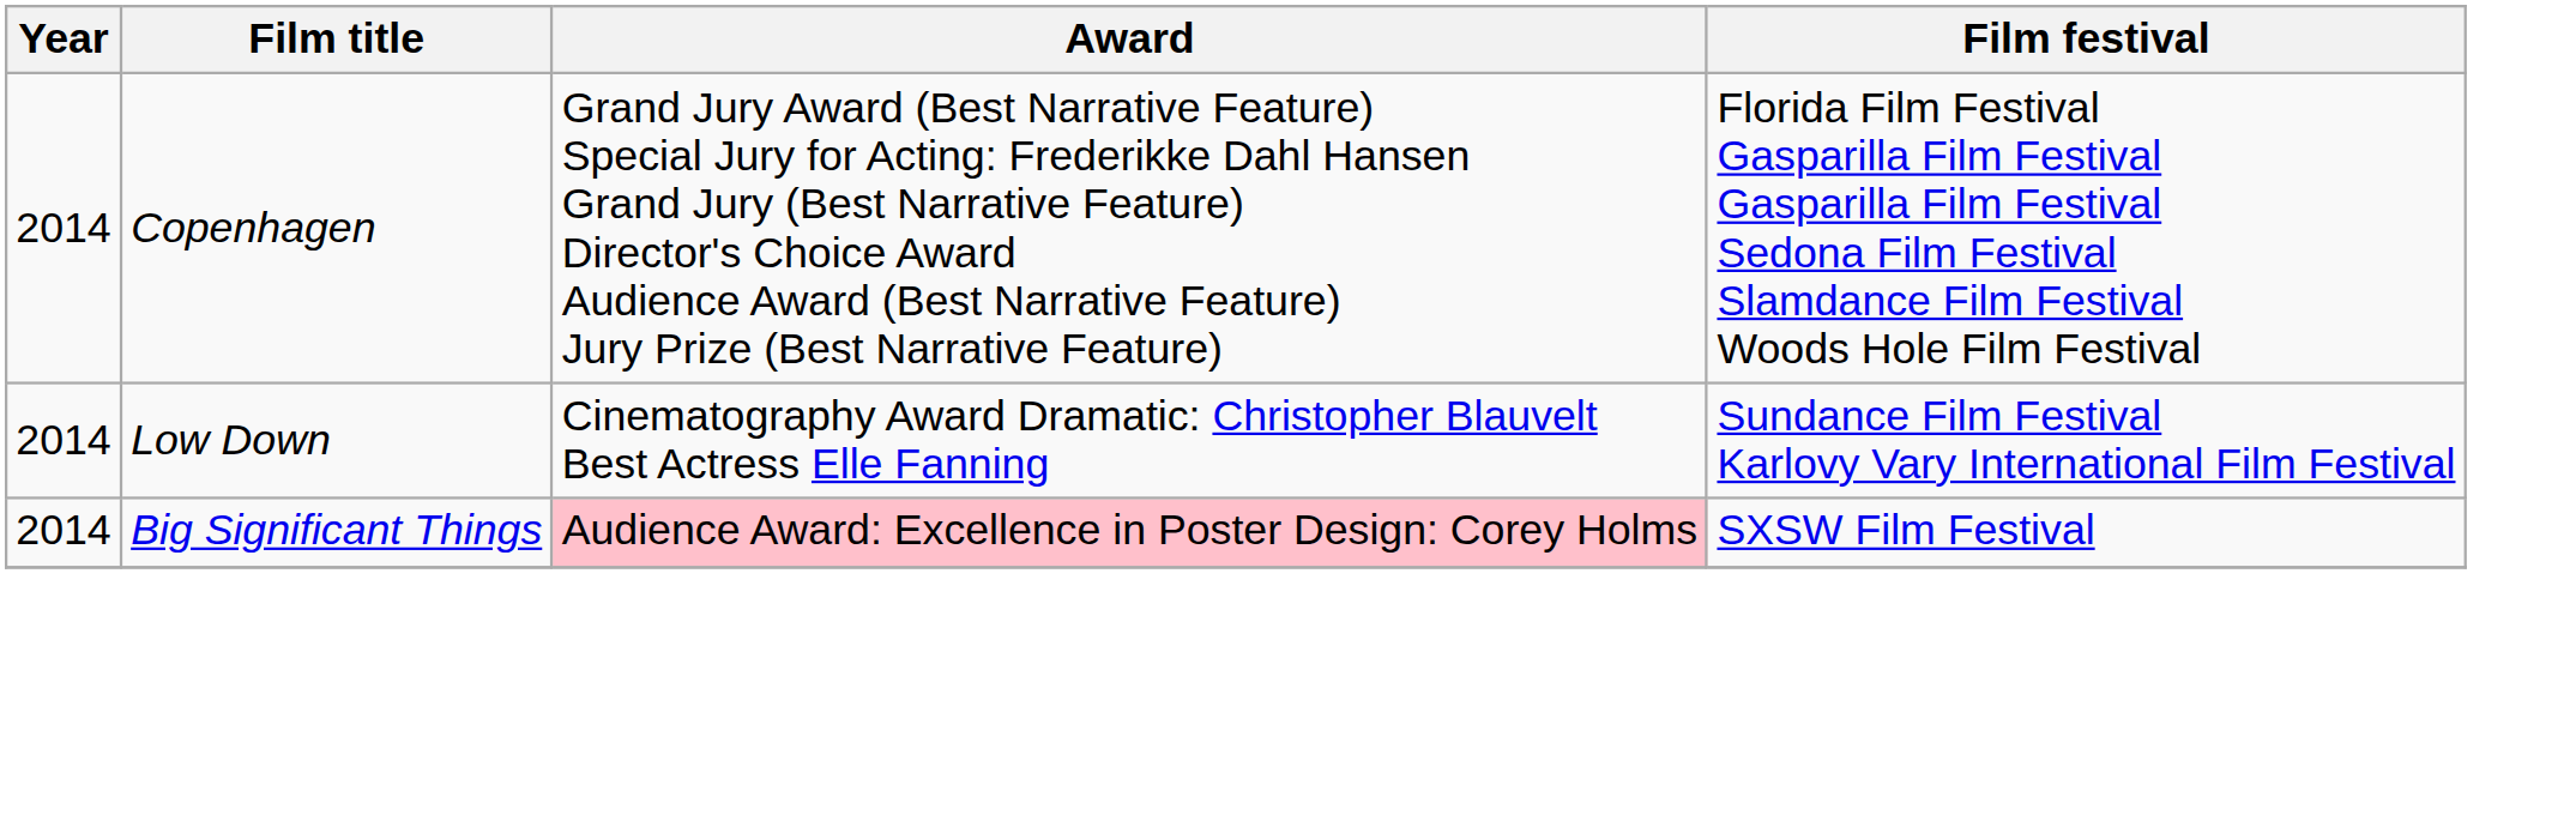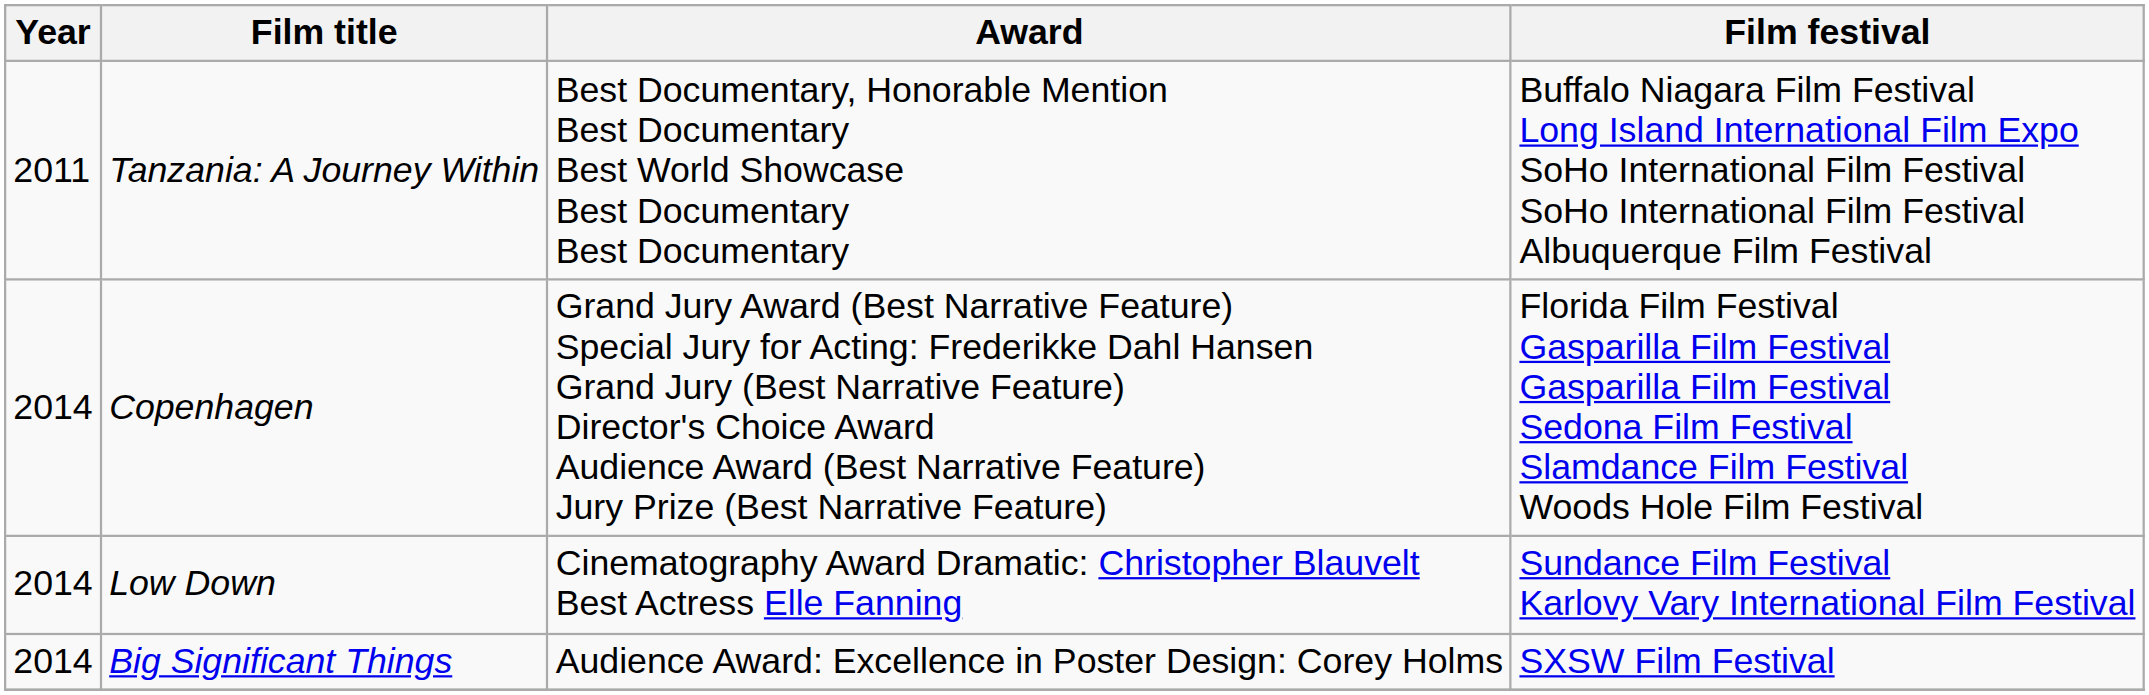+ row: 2011 | Tanzania: A Journey Within | Best Documentary, Honorable Mention Best Documentary Best World Showcase Best Documentary Best Documentary | Buffalo Niagara Film Festival Long Island International Film Expo SoHo International Film Festival SoHo International Film Festival Albuquerque Film Festival
Big Significant Things | Award: pink background -> no background
